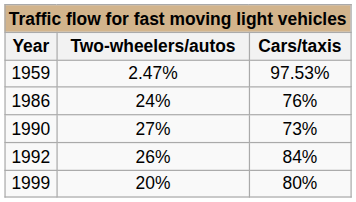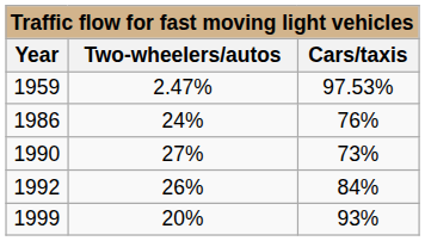1999 | Cars/taxis: 80% -> 93%
